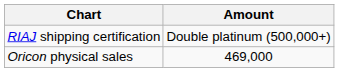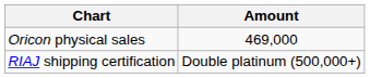rows swapped: Oricon physical sales <-> RIAJ shipping certification
